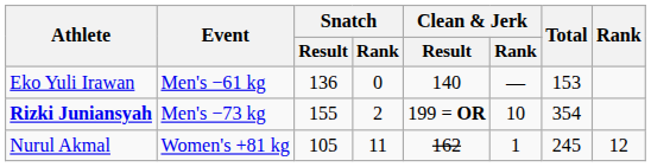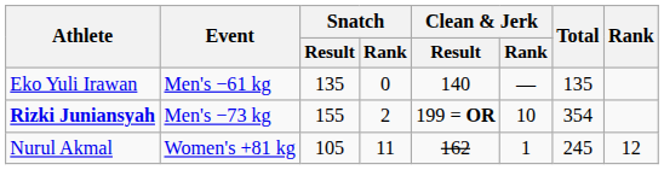Eko Yuli Irawan | Snatch / Result: 136 -> 135
Eko Yuli Irawan | Total: 153 -> 135
